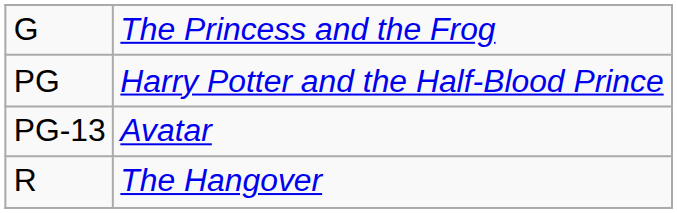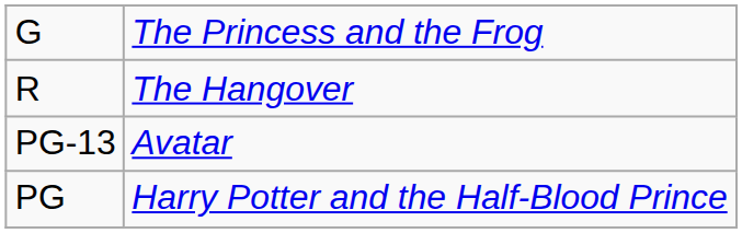rows swapped: PG <-> R
